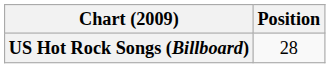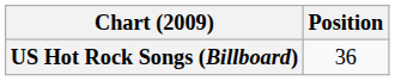US Hot Rock Songs (Billboard) | Position: 28 -> 36
